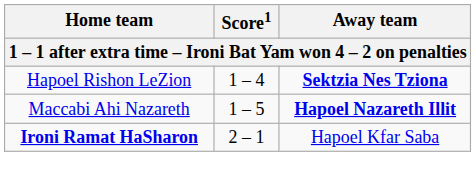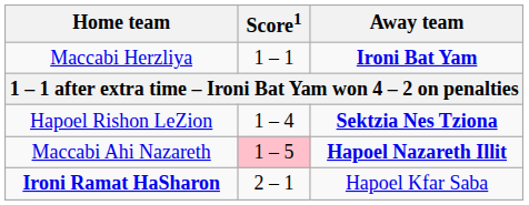+ row: Maccabi Herzliya | 1 – 1 | Ironi Bat Yam
Maccabi Ahi Nazareth | Score1: no background -> pink background
